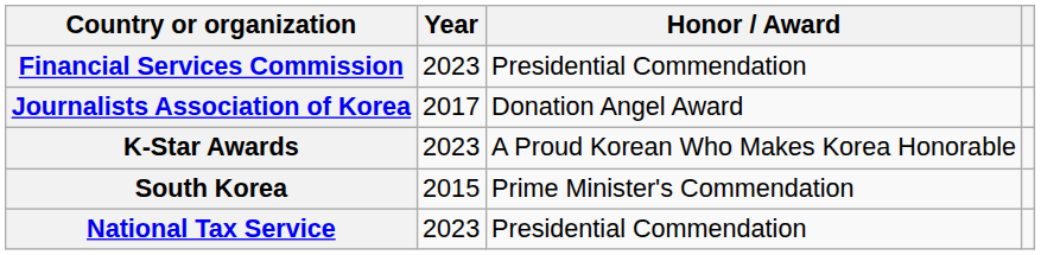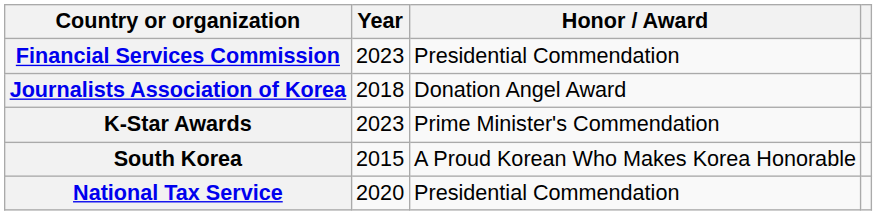Journalists Association of Korea | Year: 2017 -> 2018
K-Star Awards | Honor / Award: A Proud Korean Who Makes Korea Honorable -> Prime Minister's Commendation
South Korea | Honor / Award: Prime Minister's Commendation -> A Proud Korean Who Makes Korea Honorable
National Tax Service | Year: 2023 -> 2020
